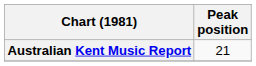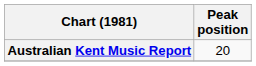Australian Kent Music Report | Peak position: 21 -> 20
